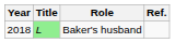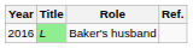Baker's husband | Year: 2018 -> 2016
